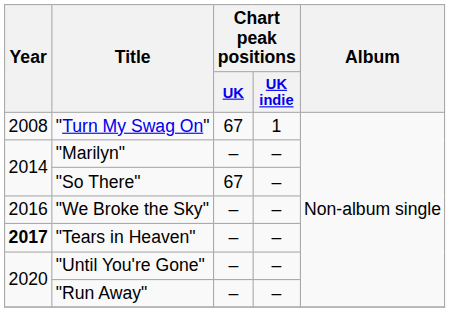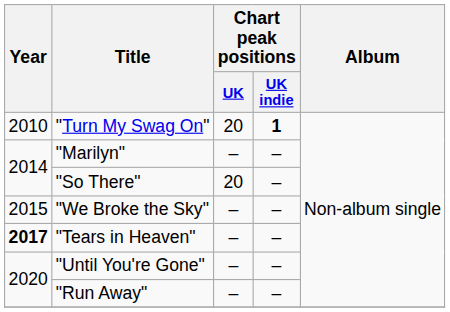"Turn My Swag On" | Year: 2008 -> 2010
"Turn My Swag On" | Chart peak positions / UK: 67 -> 20
"Turn My Swag On" | Chart peak positions / UK indie: normal -> bold
"So There" | Chart peak positions / UK: 67 -> 20
"We Broke the Sky" | Year: 2016 -> 2015
